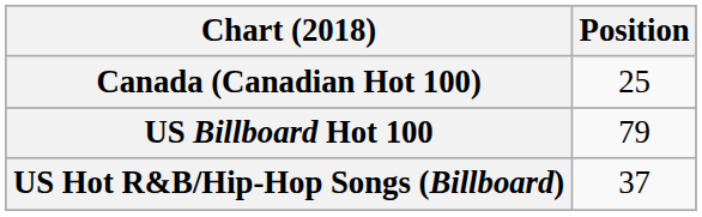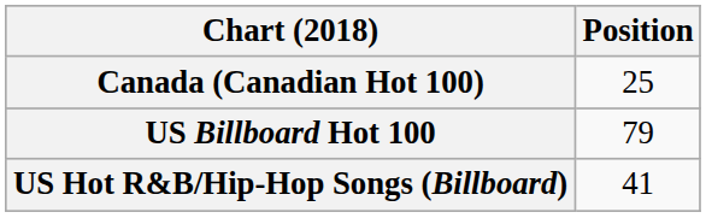US Hot R&B/Hip-Hop Songs (Billboard) | Position: 37 -> 41
